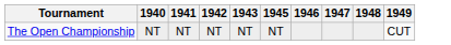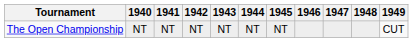+ column: 1944 | NT
